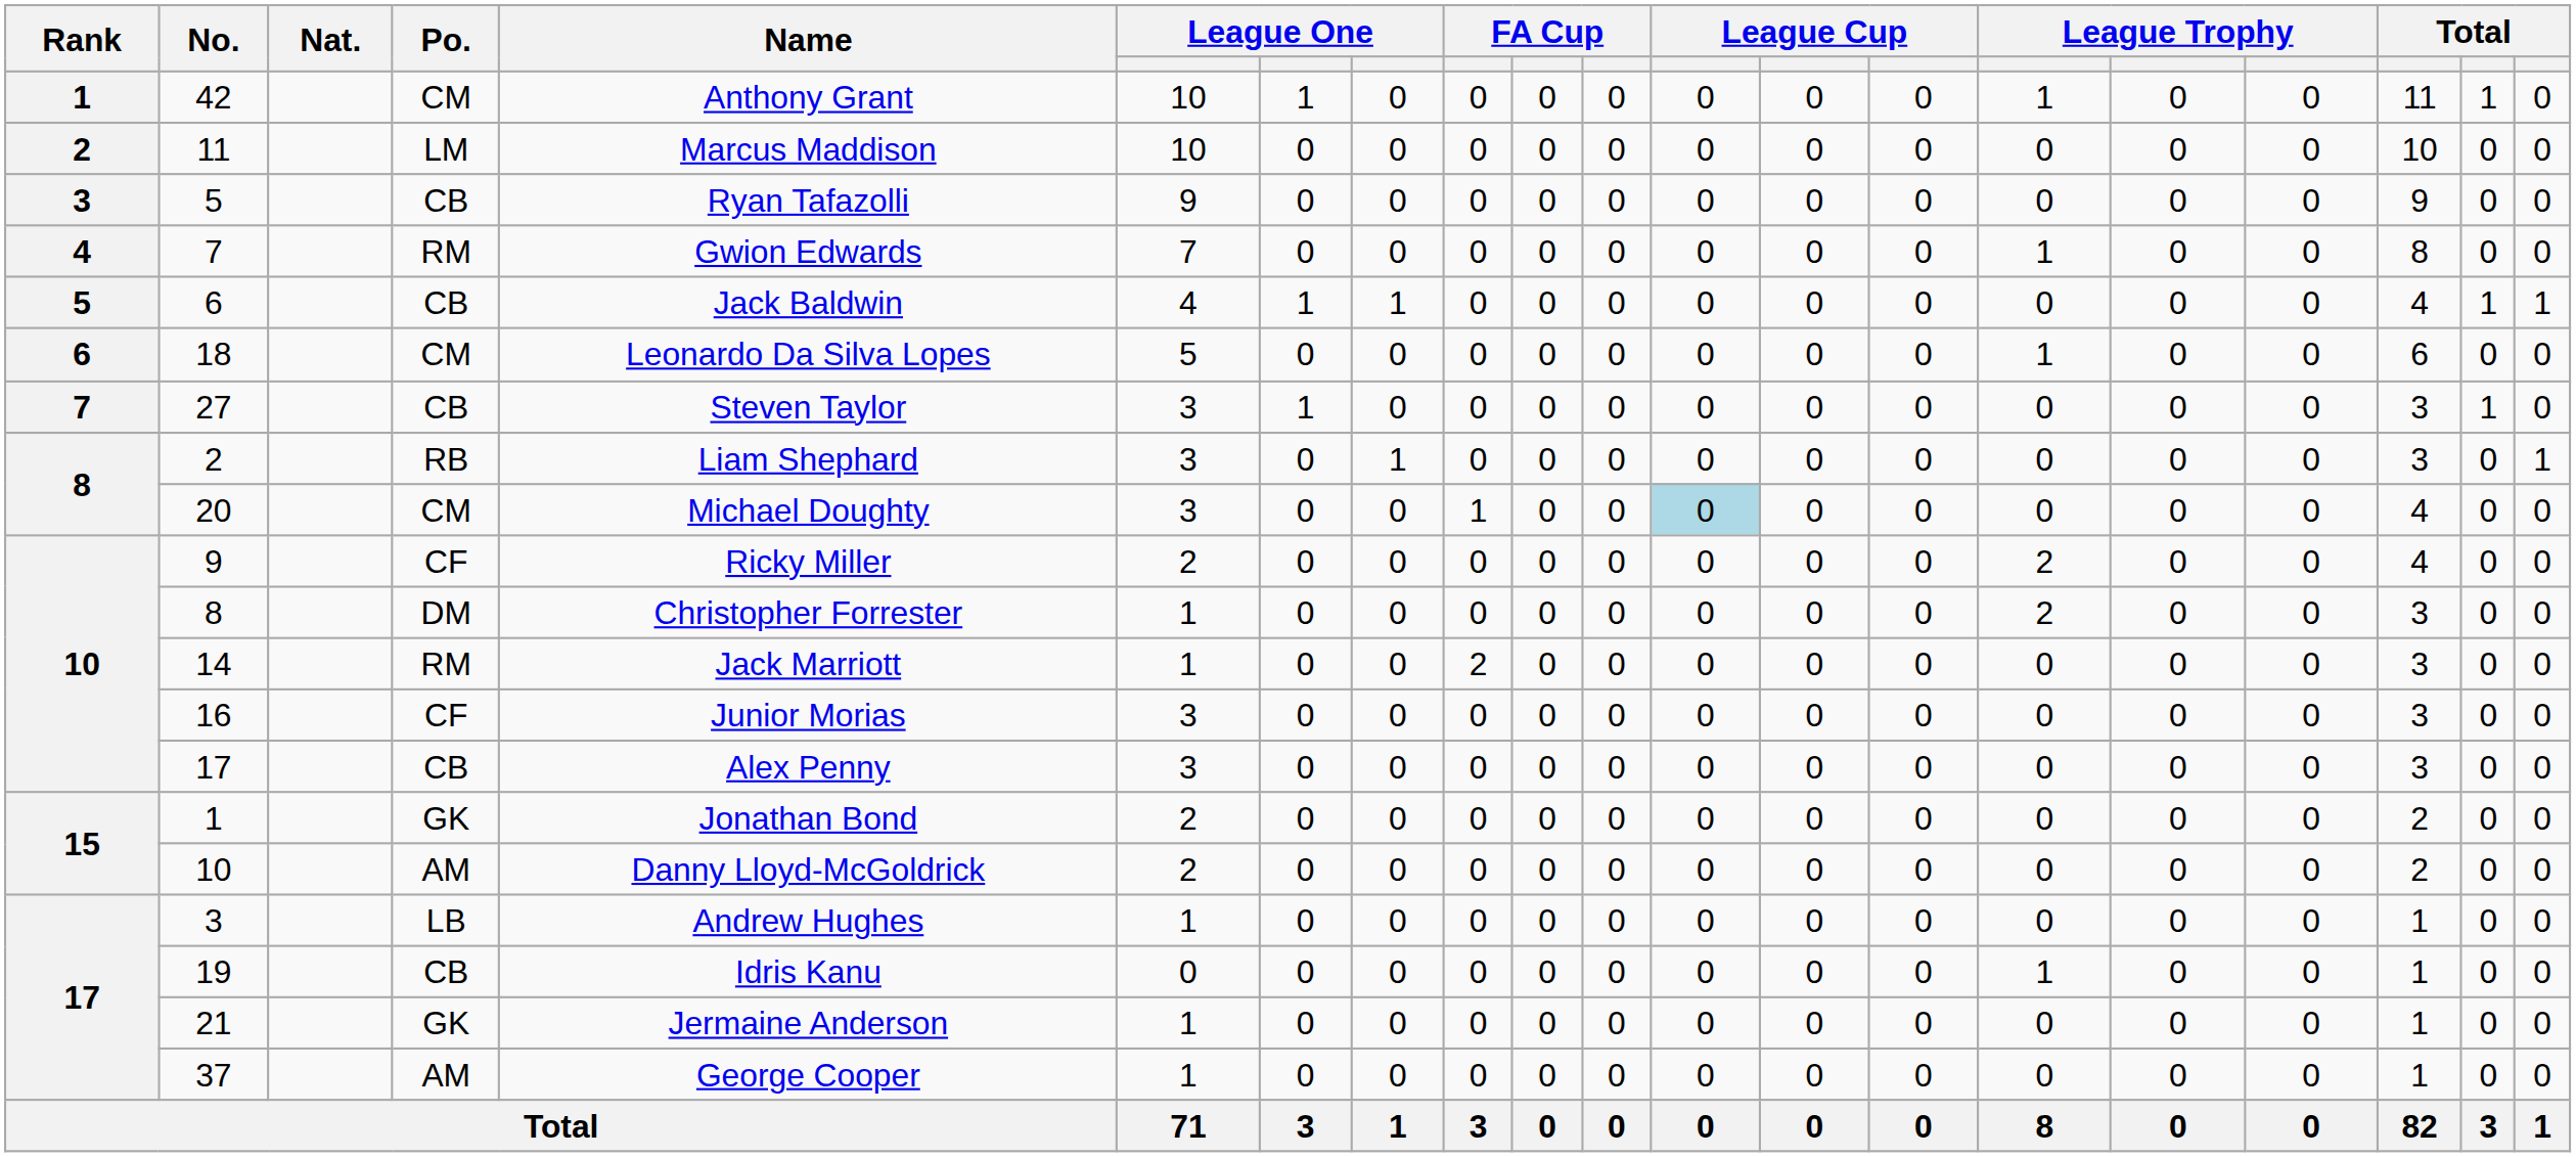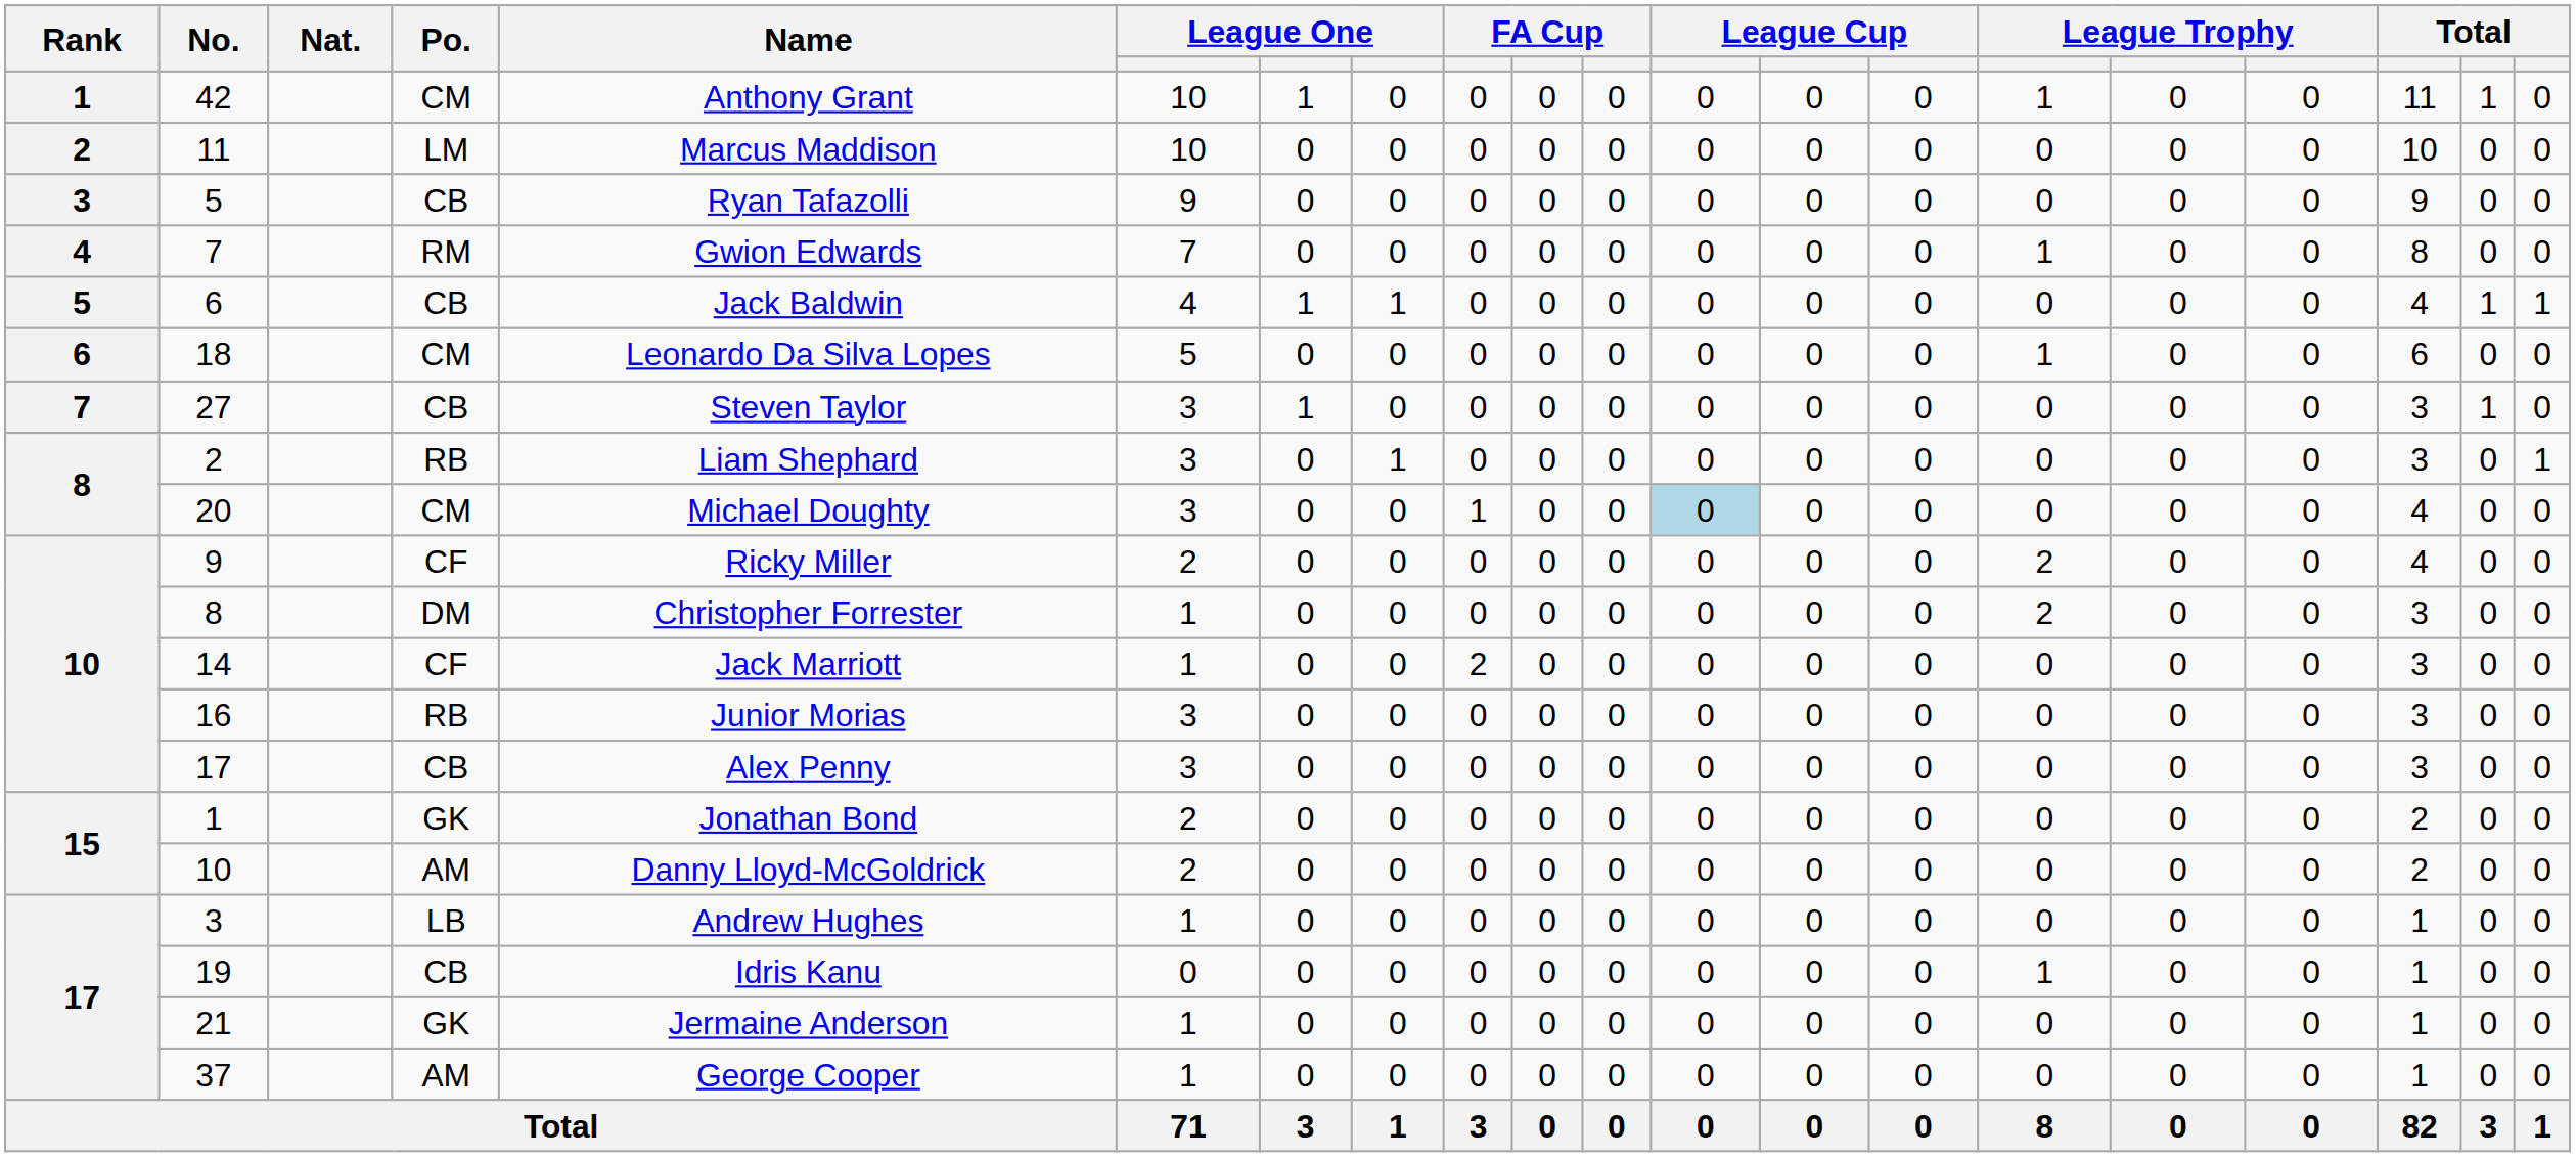14 | Po.: RM -> CF
16 | Po.: CF -> RB
